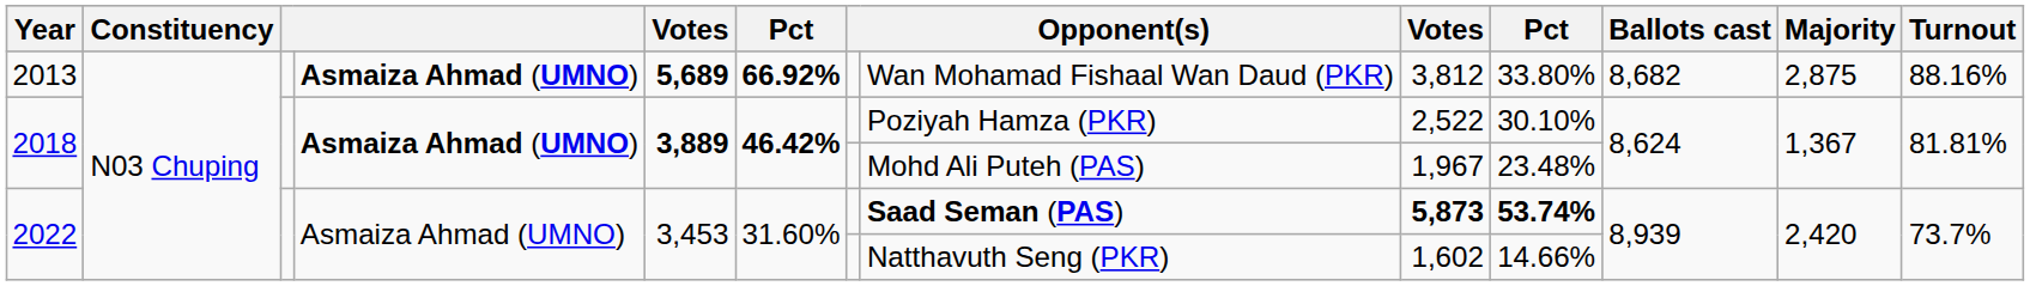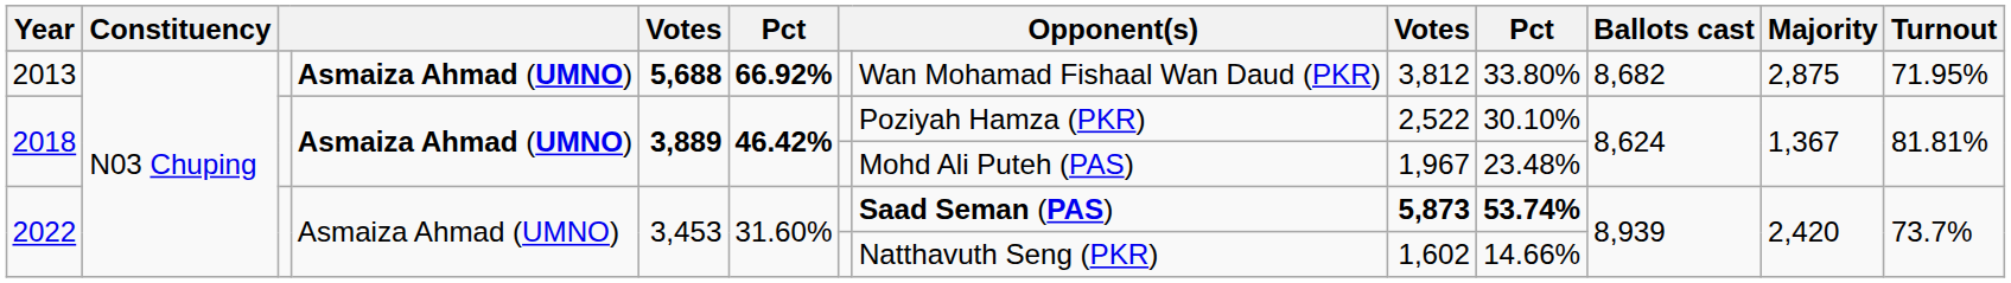2013 | column 5: 5,689 -> 5,688
2013 | Turnout: 88.16% -> 71.95%
